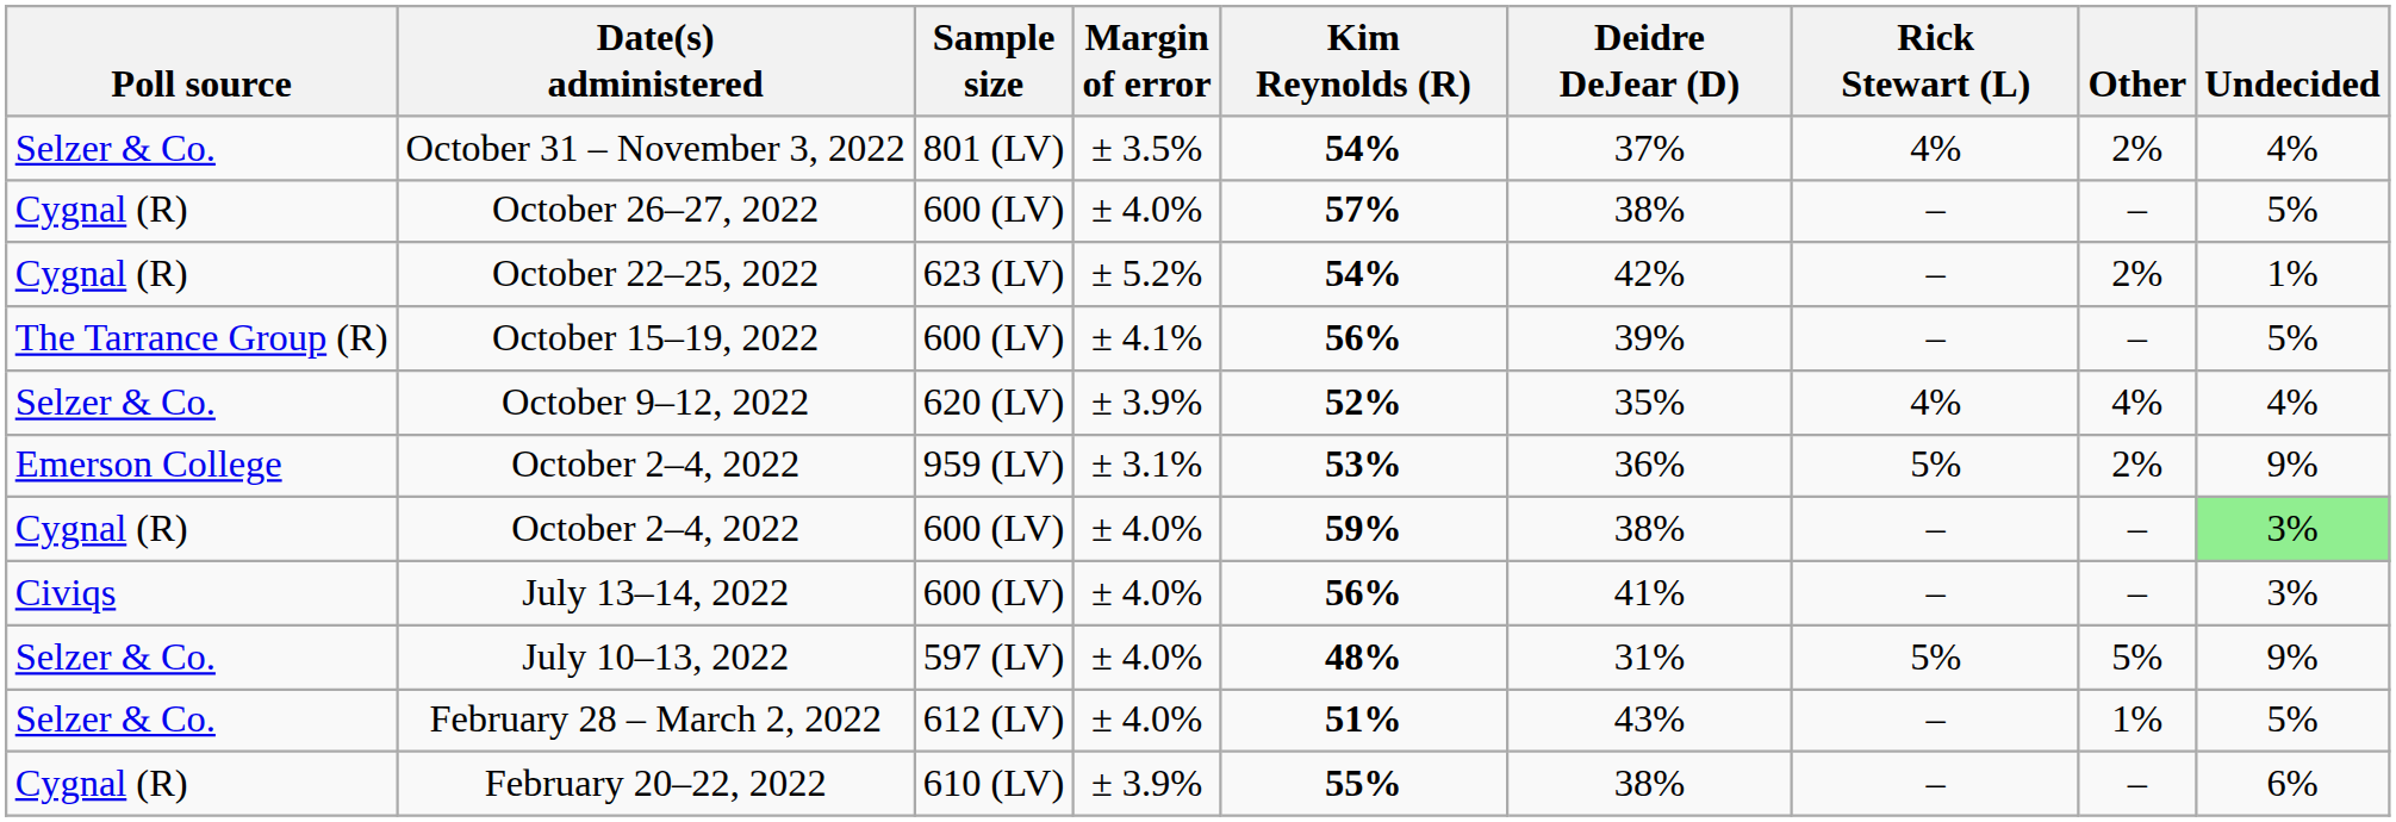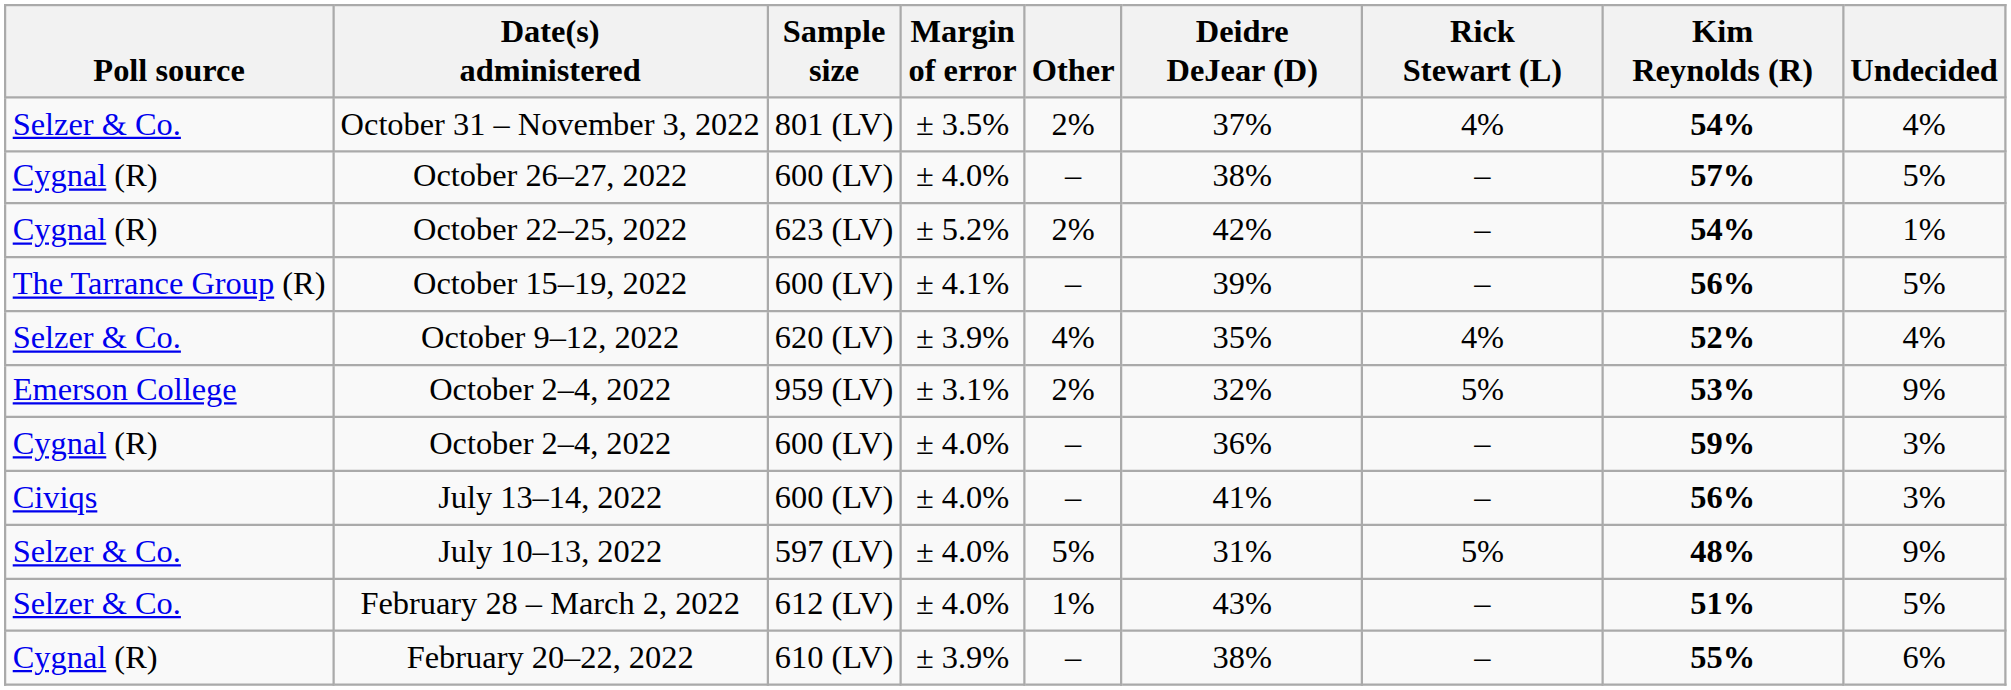columns swapped: Kim Reynolds (R) <-> Other
October 2–4, 2022 / 959 (LV) | Deidre DeJear (D): 36% -> 32%
October 2–4, 2022 / 600 (LV) | Deidre DeJear (D): 38% -> 36%
October 2–4, 2022 / 600 (LV) | Undecided: lightgreen background -> no background
